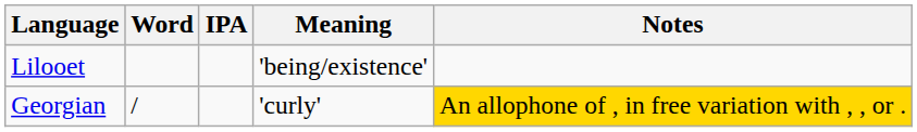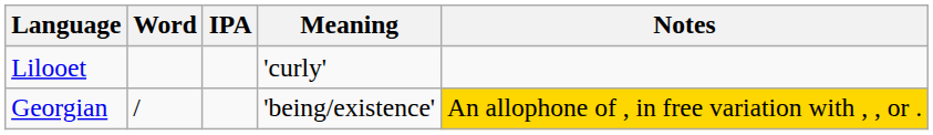Lilooet | Meaning: 'being/existence' -> 'curly'
Georgian | Meaning: 'curly' -> 'being/existence'
